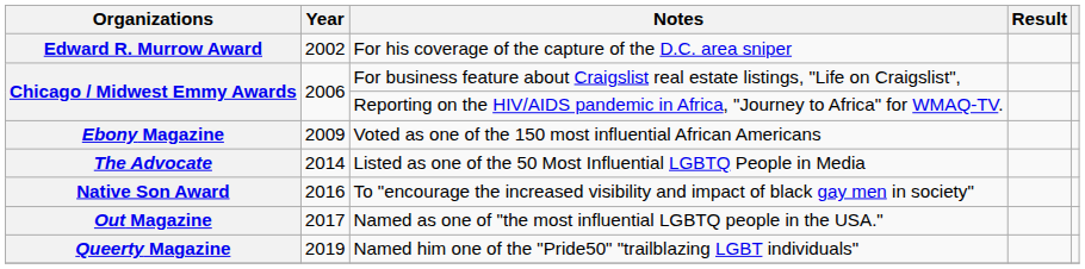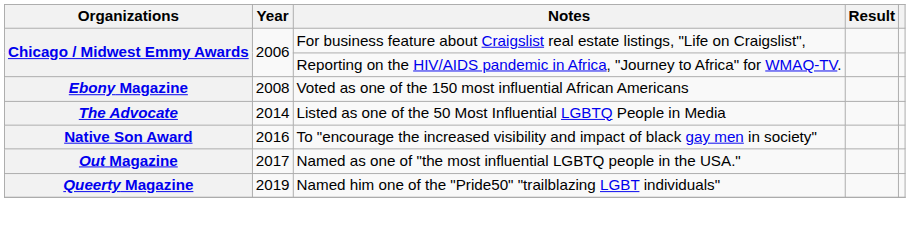- row: Edward R. Murrow Award | 2002 | For his coverage of the capture of the D.C. area sniper
Voted as one of the 150 most influential African Americans | Year: 2009 -> 2008
